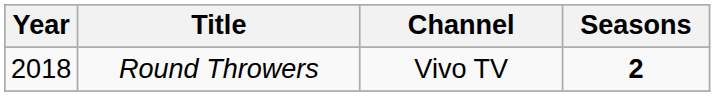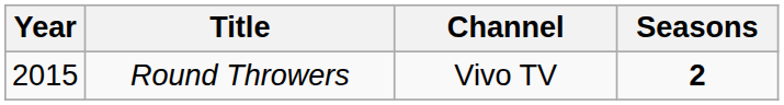Round Throwers | Year: 2018 -> 2015
